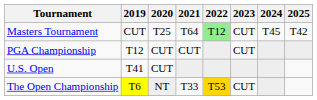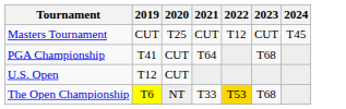- column: 2025 | T42
Masters Tournament | 2021: T64 -> CUT
Masters Tournament | 2022: lightgreen background -> no background
PGA Championship | 2019: T12 -> T41
PGA Championship | 2021: CUT -> T64
PGA Championship | 2023: CUT -> T68
U.S. Open | 2019: T41 -> T12
The Open Championship | 2023: CUT -> T68
